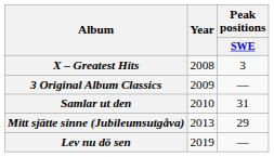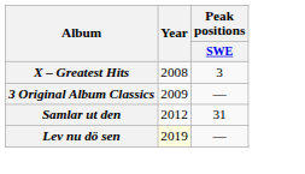Samlar ut den | Year: 2010 -> 2012
- row: Mitt sjätte sinne (Jubileumsutgåva) | 2013 | 29
Lev nu dö sen | Year: no background -> lightyellow background
